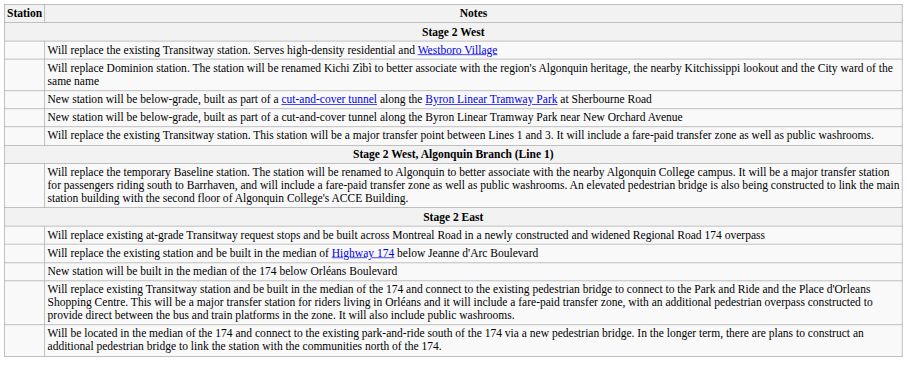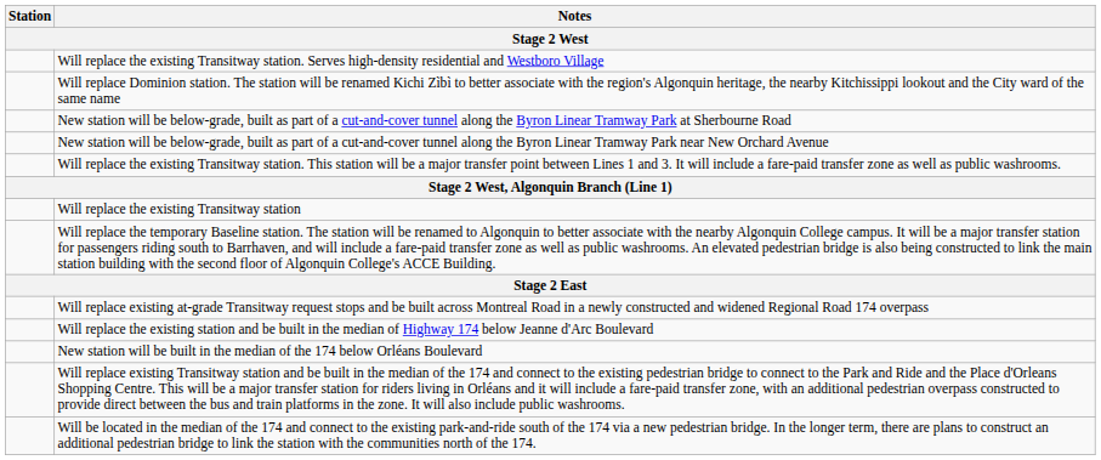+ row: Will replace the existing Transitway station
